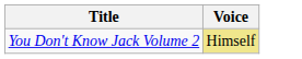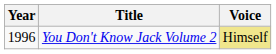+ column: Year | 1996
